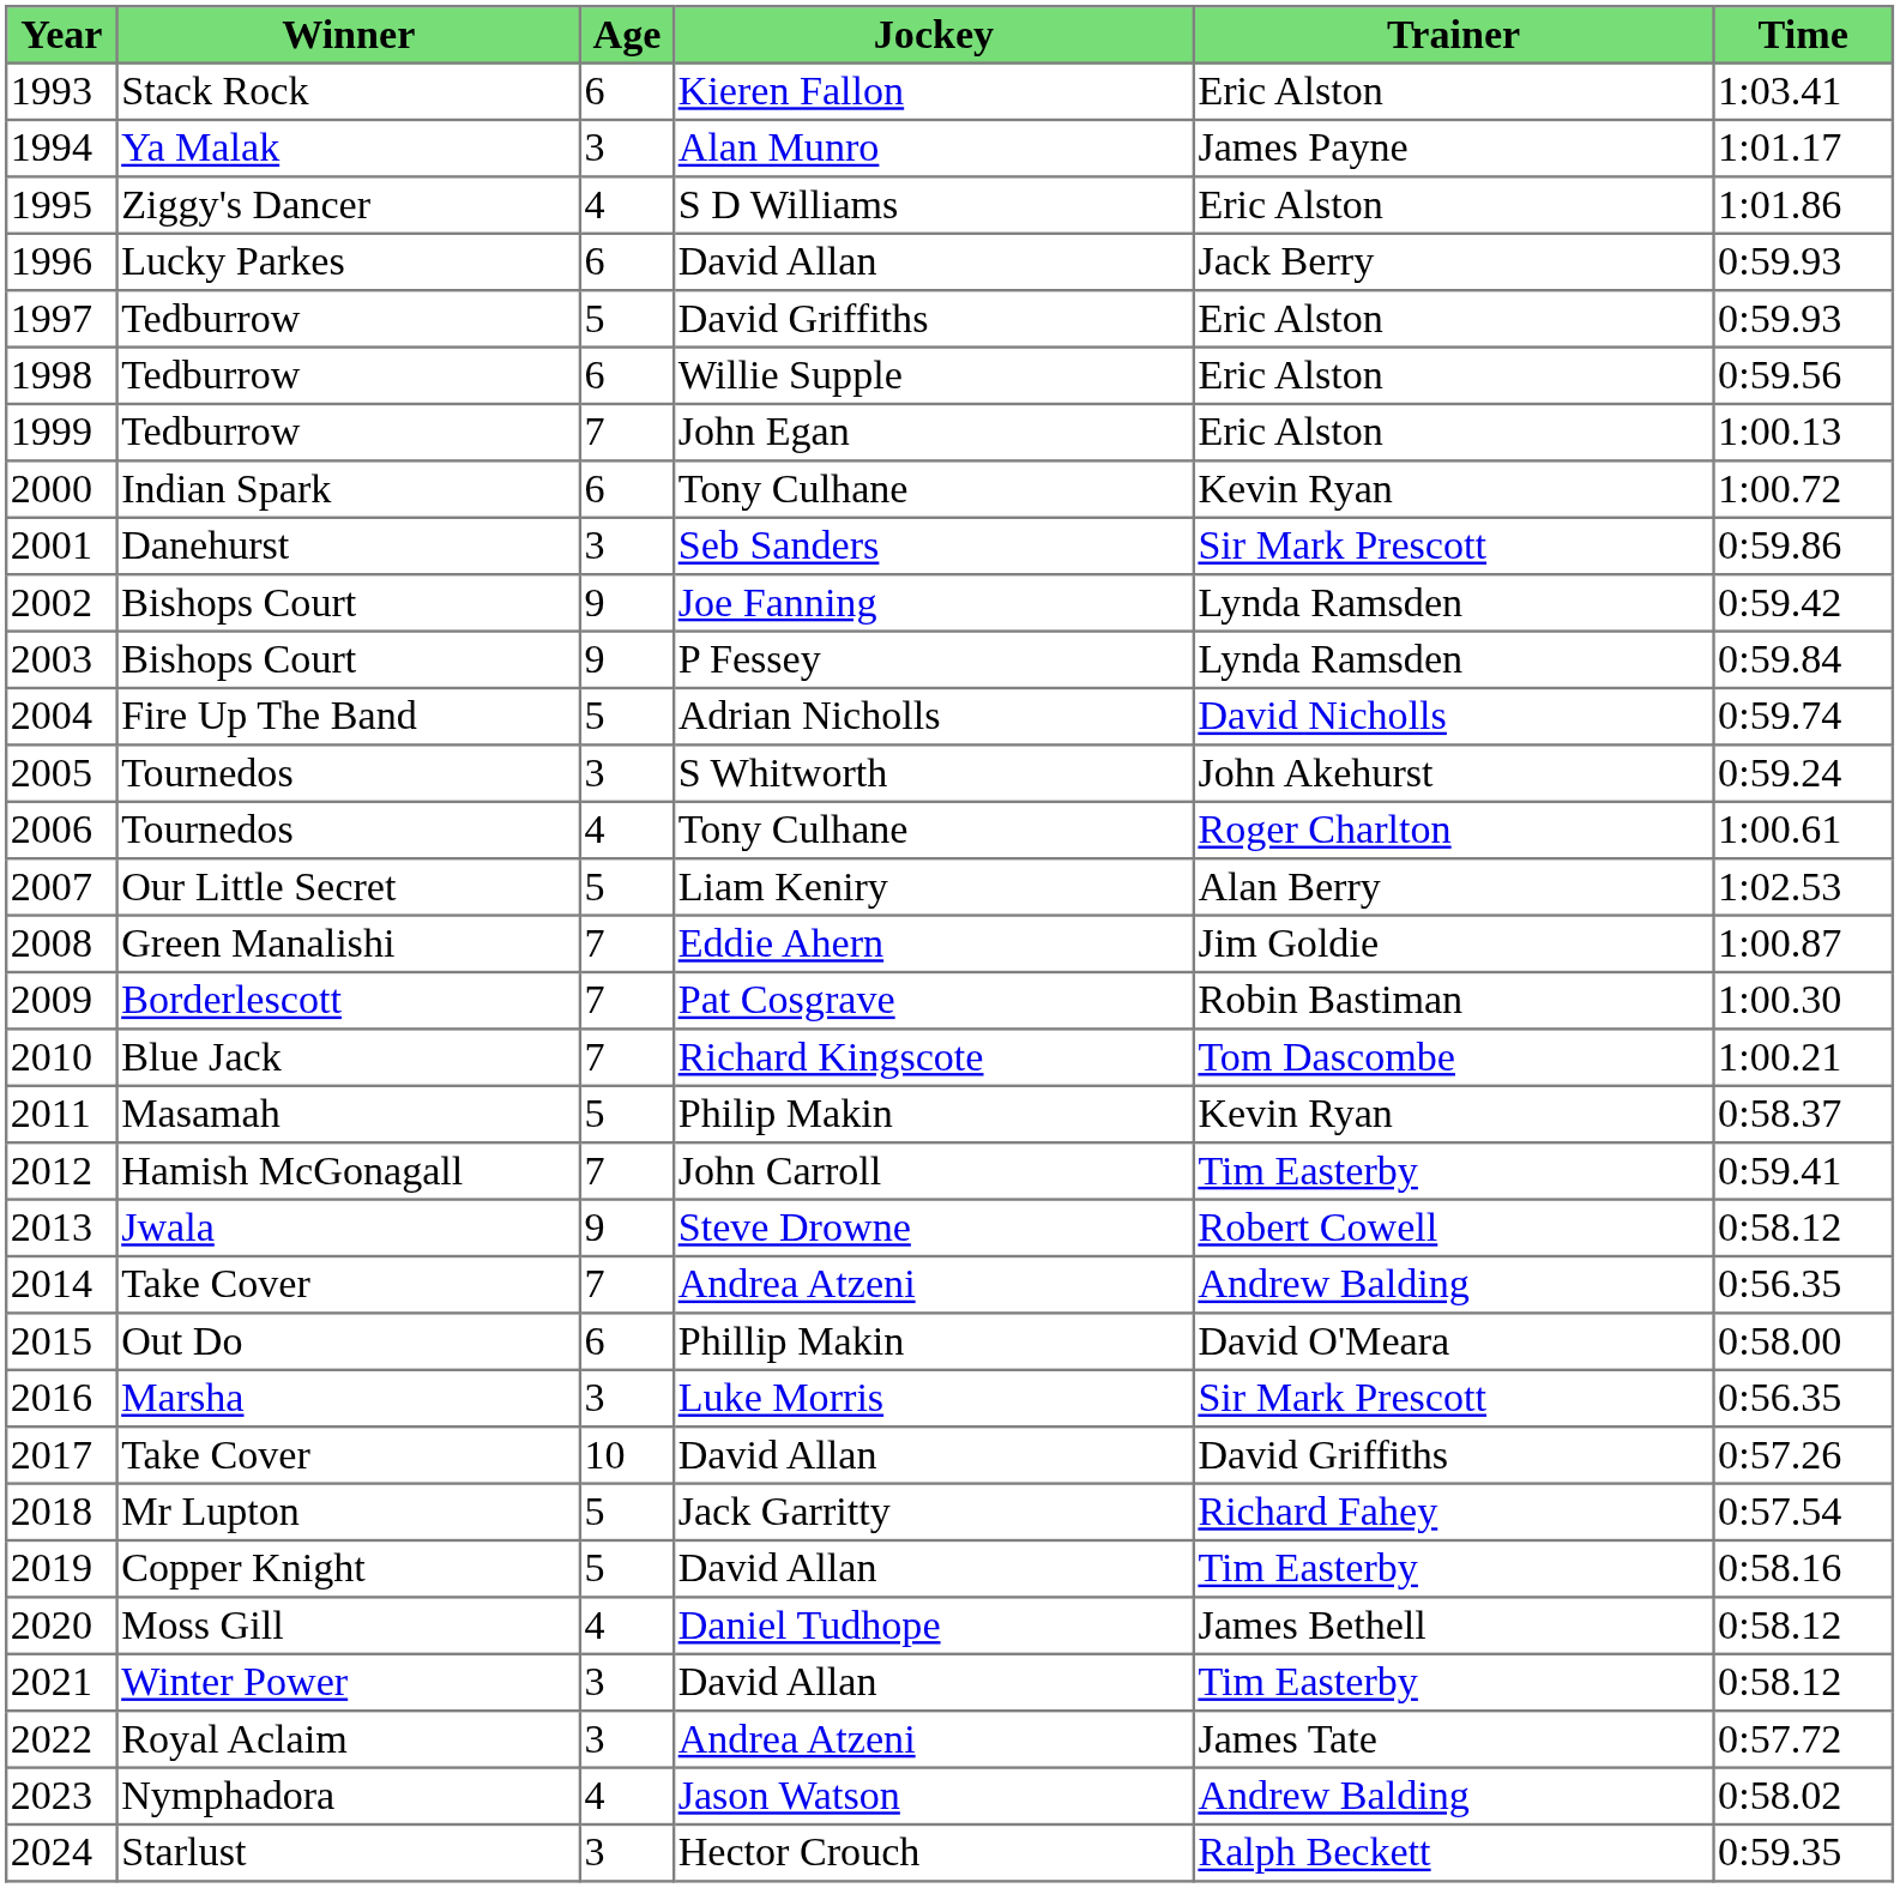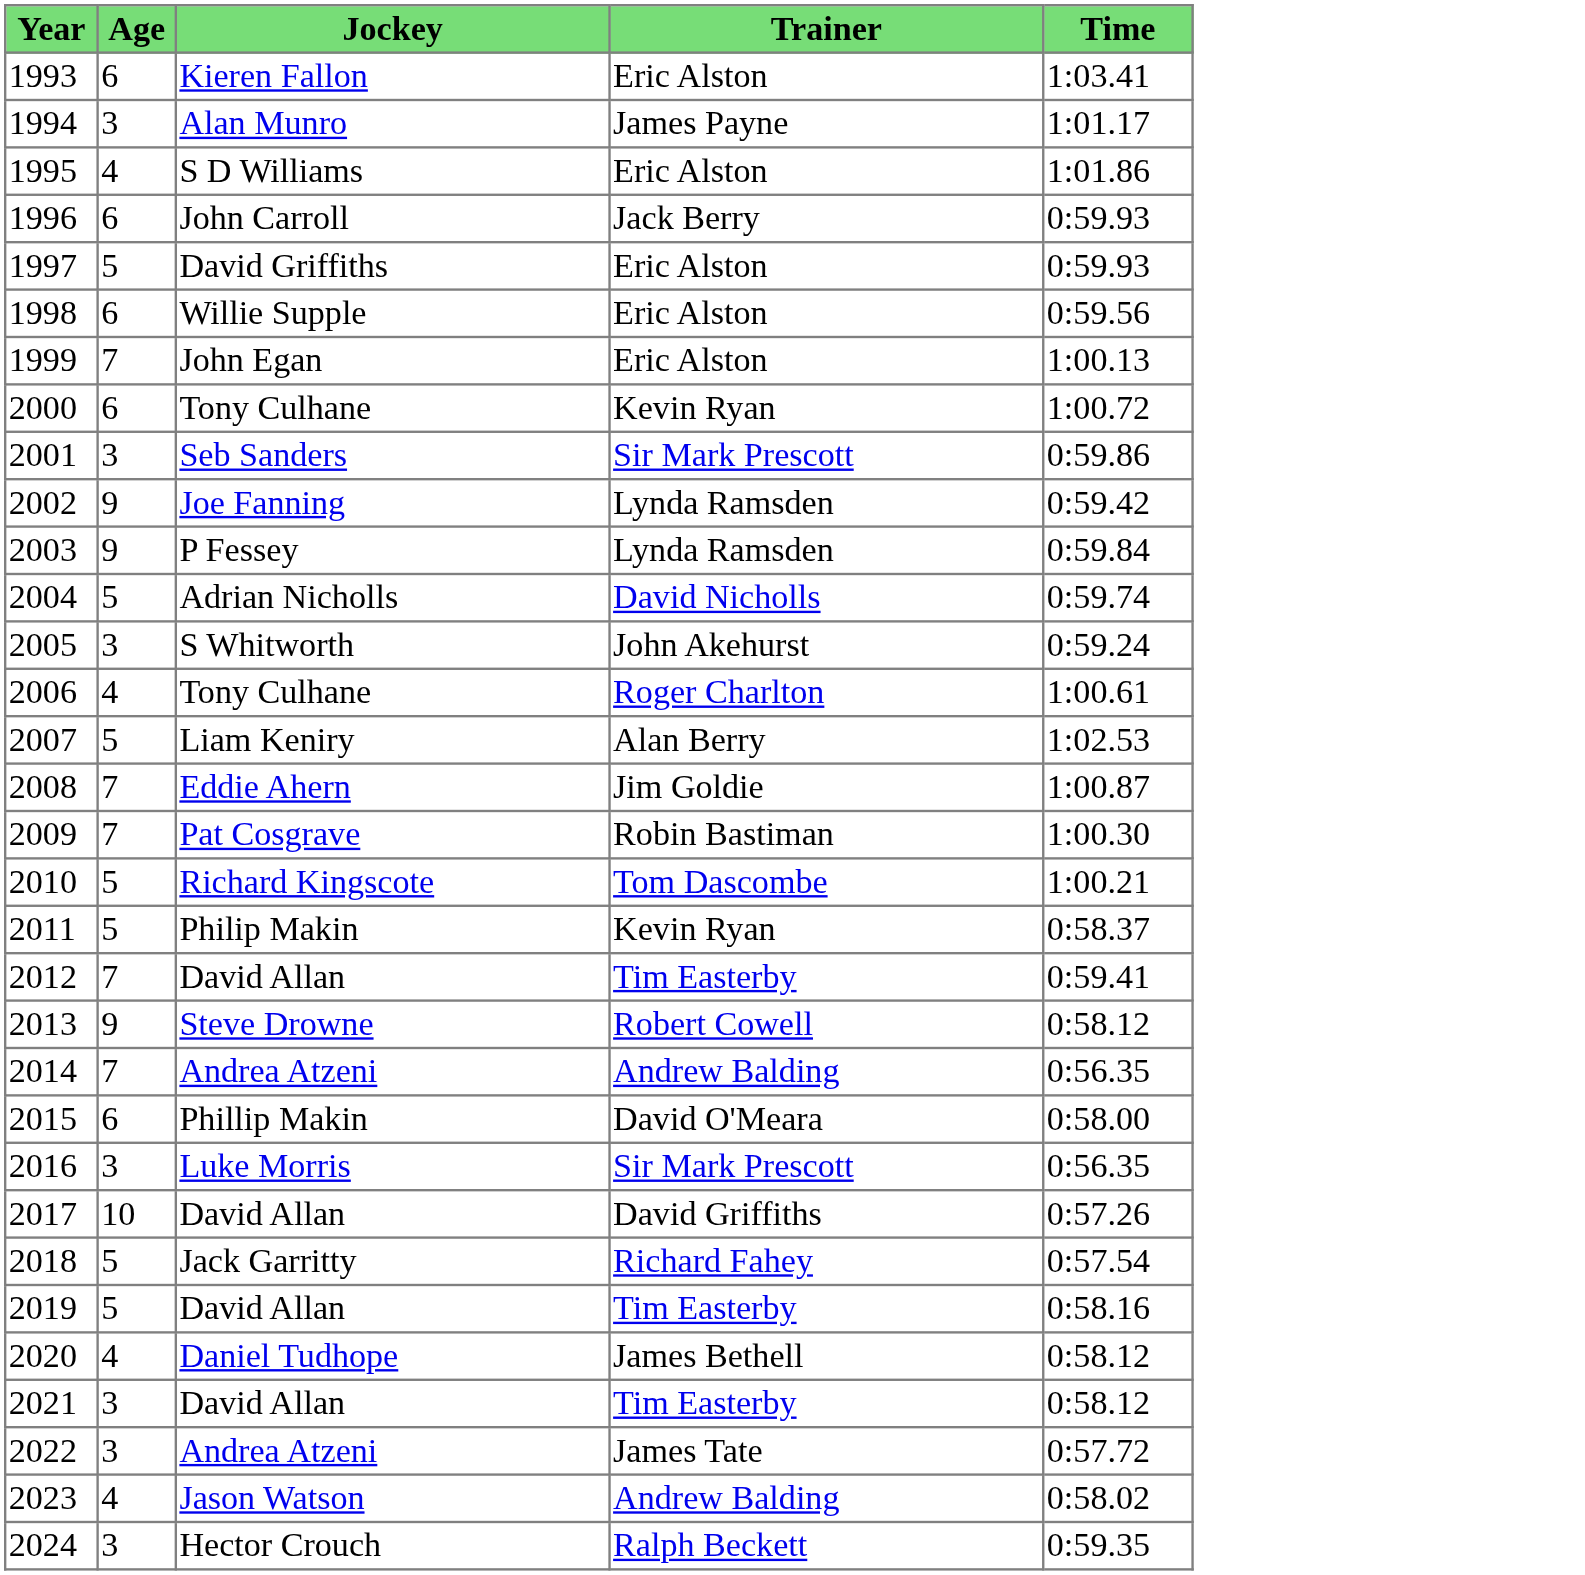- column: Winner | Stack Rock | Ya Malak | Ziggy's Dancer | Lucky Parkes | Tedburrow | Tedburrow | Tedburrow | Indian Spark | Danehurst | Bishops Court | Bishops Court | Fire Up The Band | Tournedos | Tournedos | Our Little Secret | Green Manalishi | Borderlescott | Blue Jack | Masamah | Hamish McGonagall | Jwala | Take Cover | Out Do | Marsha | Take Cover | Mr Lupton | Copper Knight | Moss Gill | Winter Power | Royal Aclaim | Nymphadora | Starlust
1996 | Jockey: David Allan -> John Carroll
2010 | Age: 7 -> 5
2012 | Jockey: John Carroll -> David Allan
